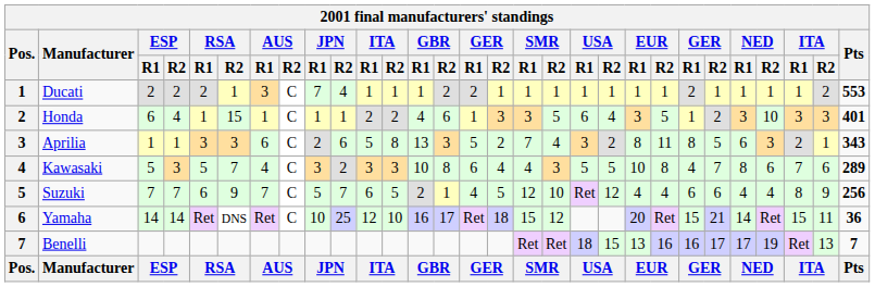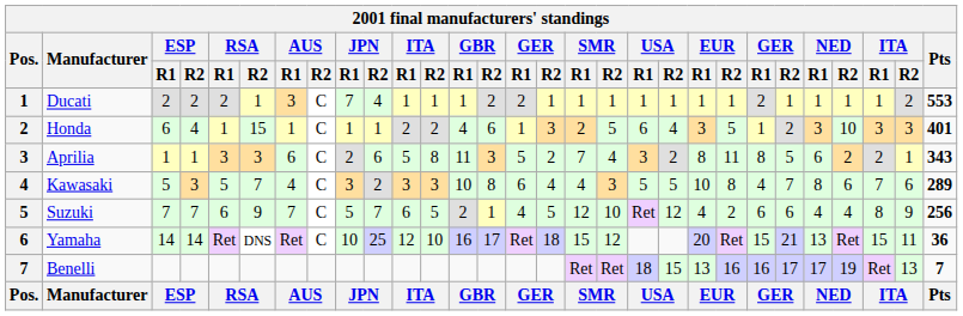Honda | SMR / R1: 3 -> 2
Aprilia | GBR / R1: 13 -> 11
Aprilia | NED / R2: 3 -> 2
Suzuki | EUR / R2: 4 -> 2
Yamaha | NED / R1: 14 -> 13
